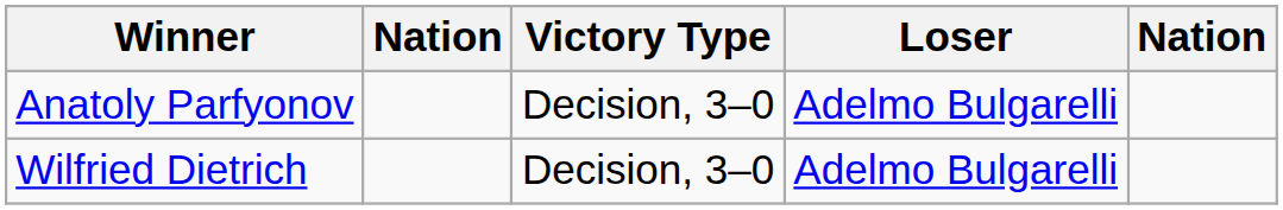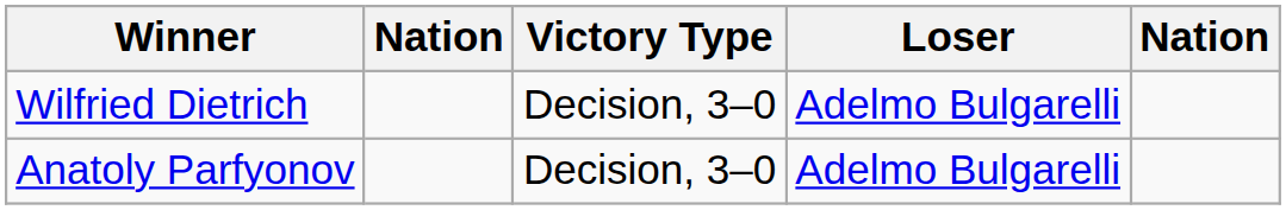rows swapped: Anatoly Parfyonov <-> Wilfried Dietrich
